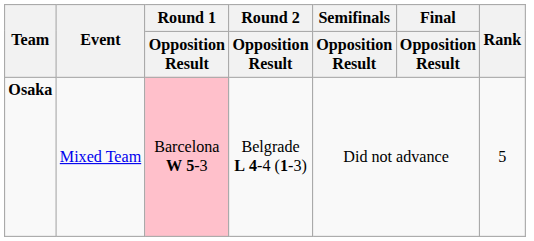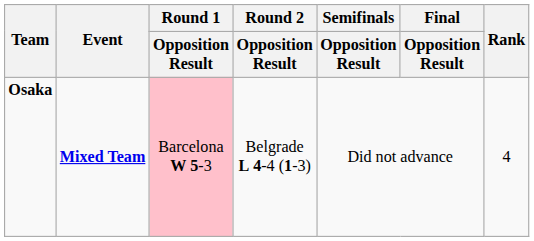Osaka | Event: normal -> bold
Osaka | Rank: 5 -> 4
